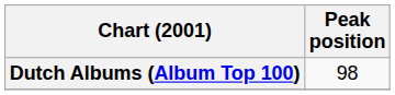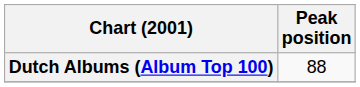Dutch Albums (Album Top 100) | Peak position: 98 -> 88
